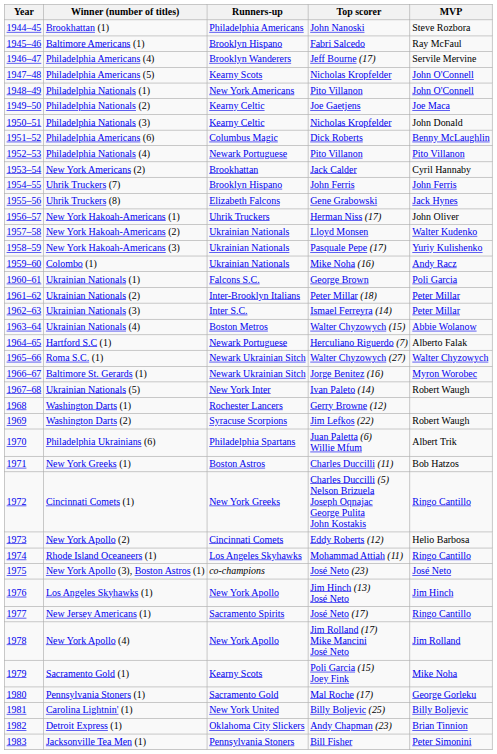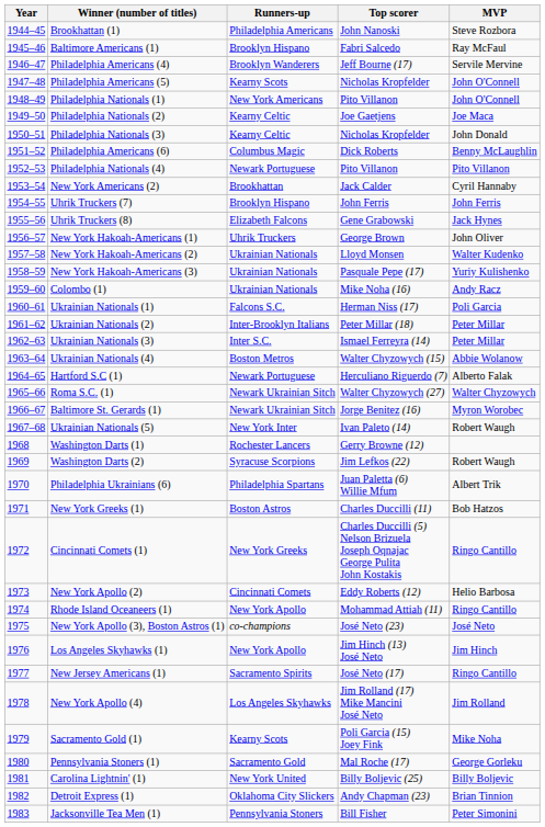New York Hakoah-Americans (1) | Top scorer: Herman Niss (17) -> George Brown
Ukrainian Nationals (1) | Top scorer: George Brown -> Herman Niss (17)
Rhode Island Oceaneers (1) | Runners-up: Los Angeles Skyhawks -> New York Apollo
New York Apollo (4) | Runners-up: New York Apollo -> Los Angeles Skyhawks
